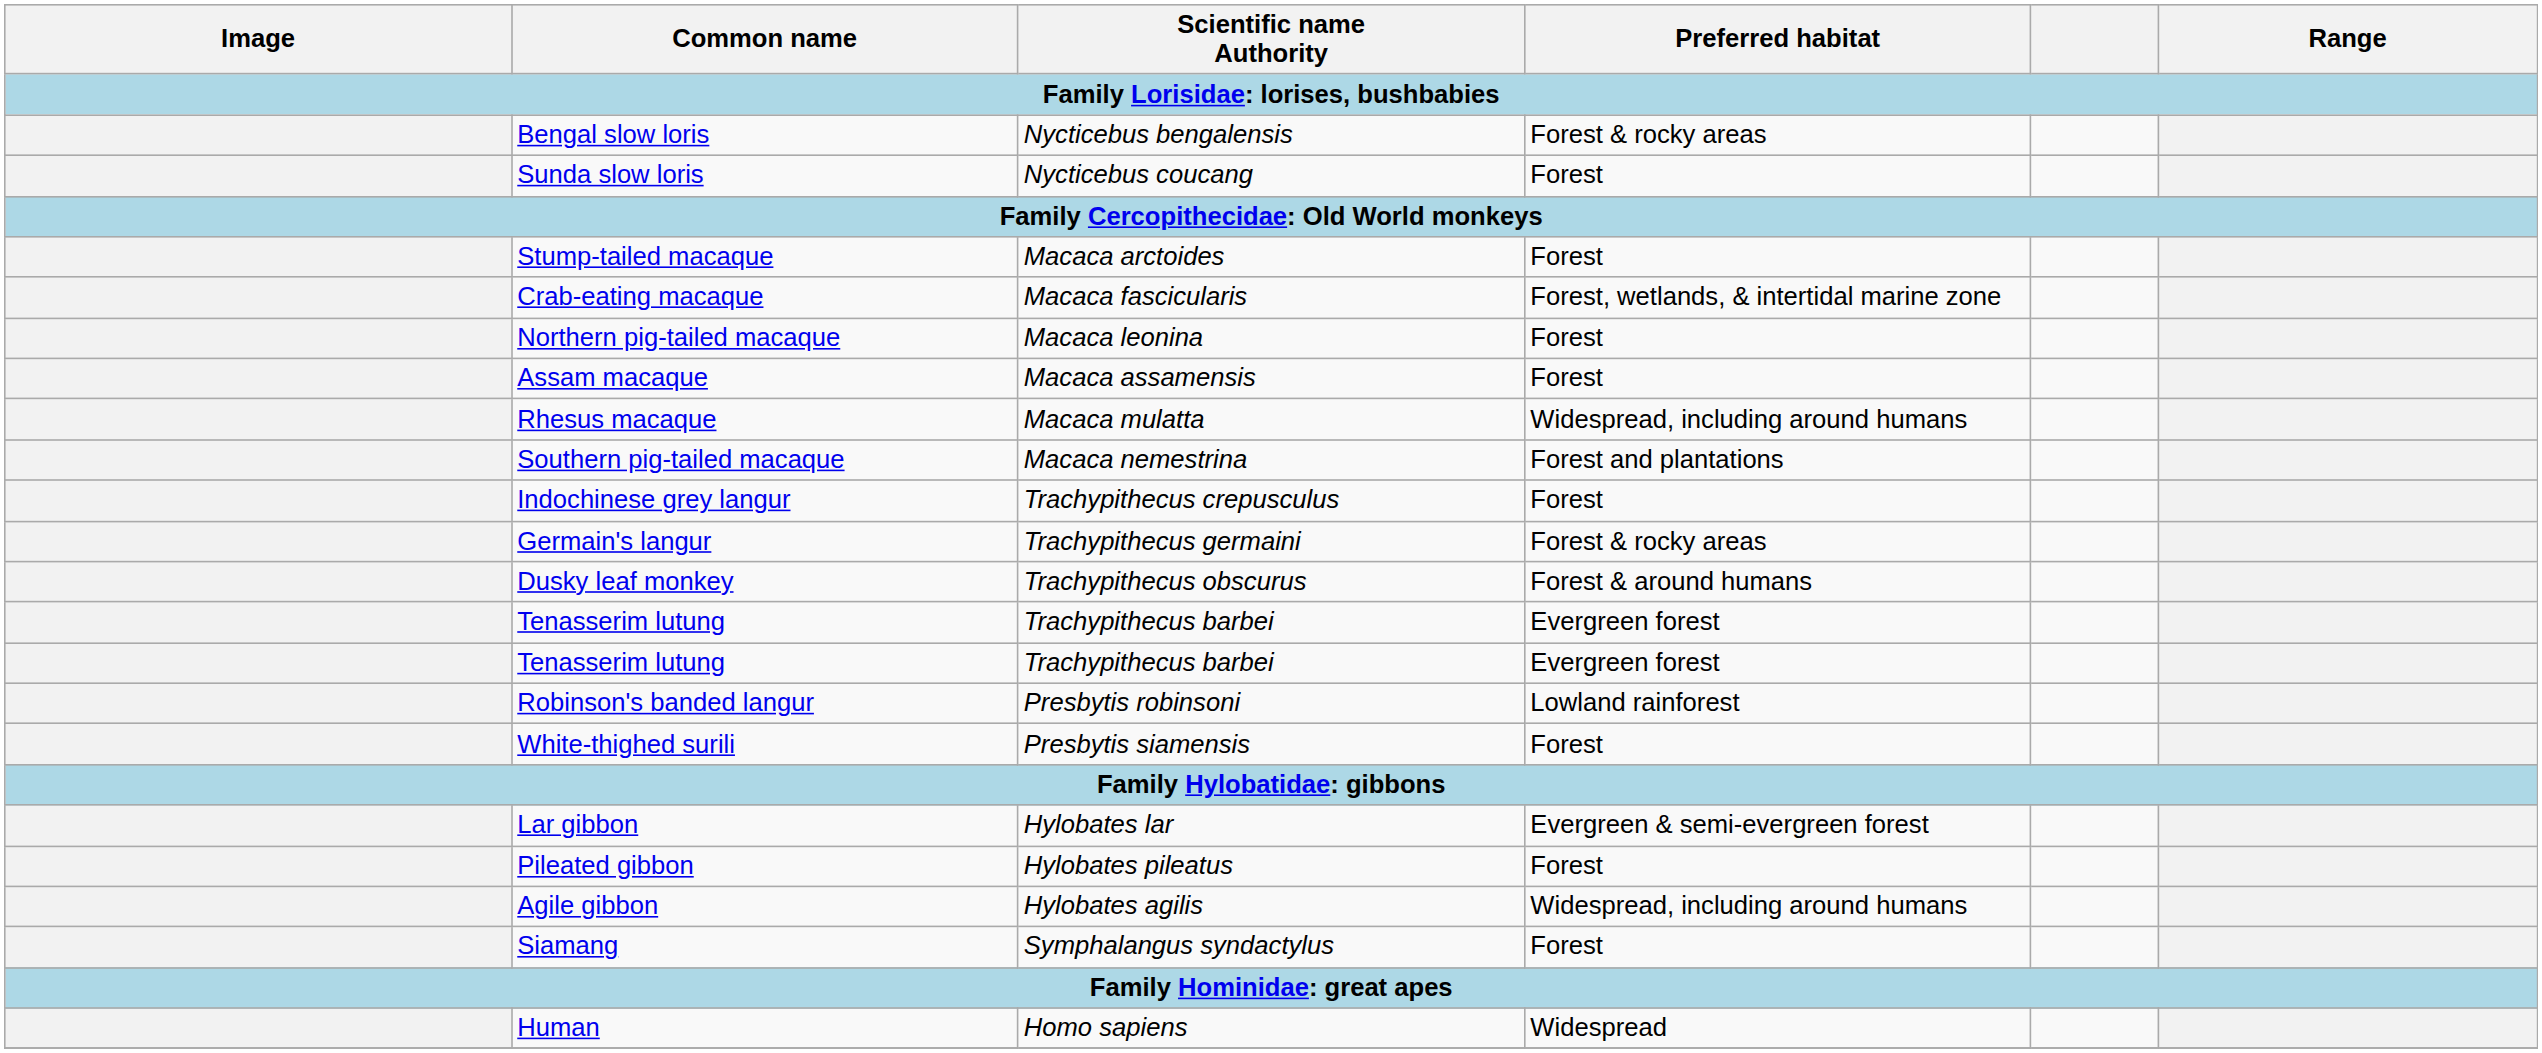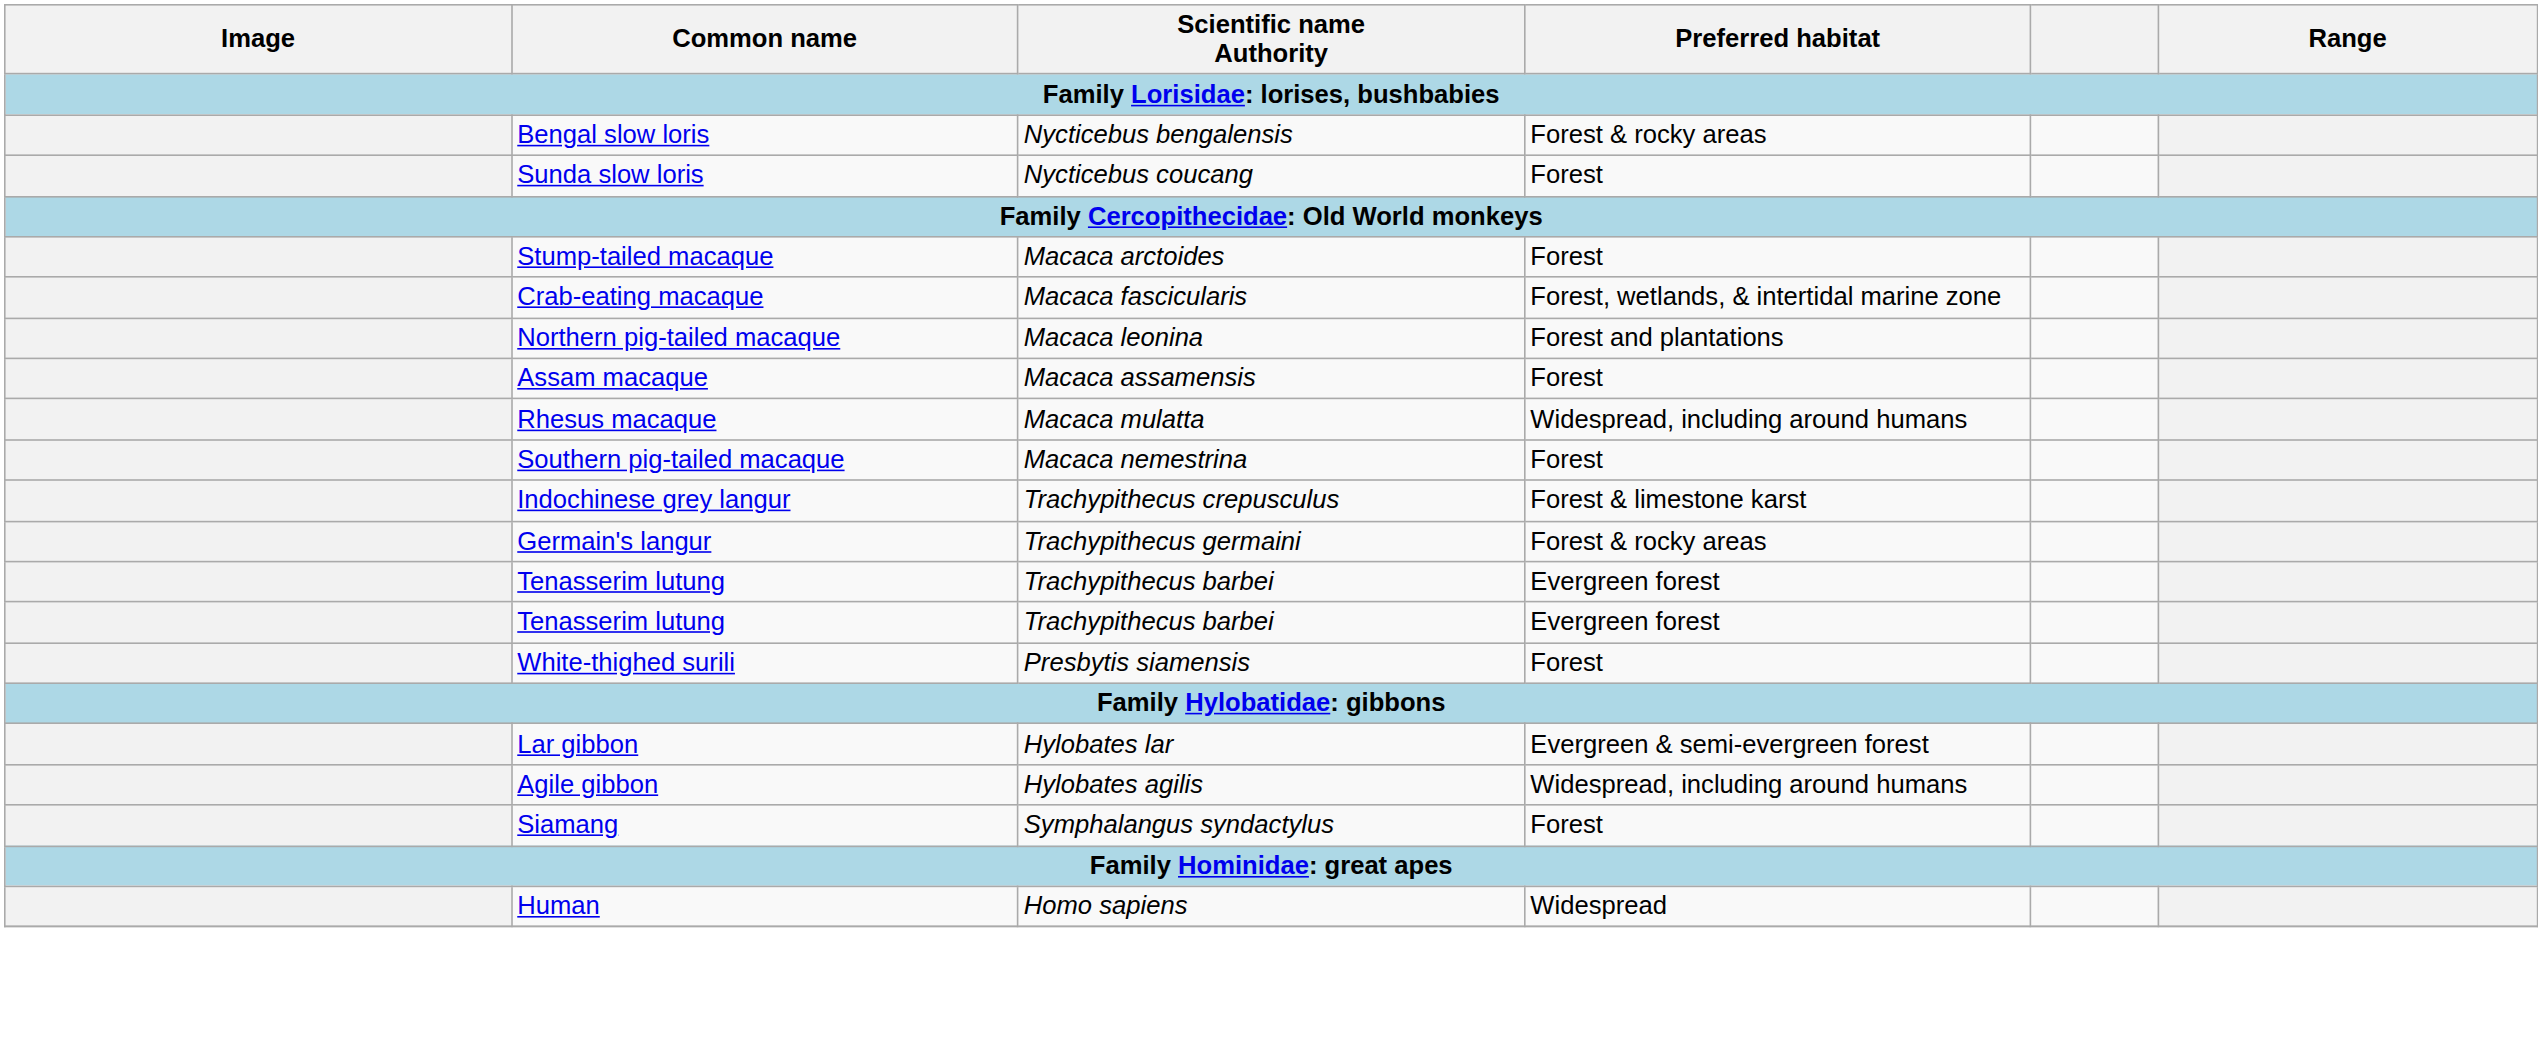Northern pig-tailed macaque | Preferred habitat: Forest -> Forest and plantations
Southern pig-tailed macaque | Preferred habitat: Forest and plantations -> Forest
Indochinese grey langur | Preferred habitat: Forest -> Forest & limestone karst
- row: Dusky leaf monkey | Trachypithecus obscurus | Forest & around humans
- row: Robinson's banded langur | Presbytis robinsoni | Lowland rainforest
- row: Pileated gibbon | Hylobates pileatus | Forest
